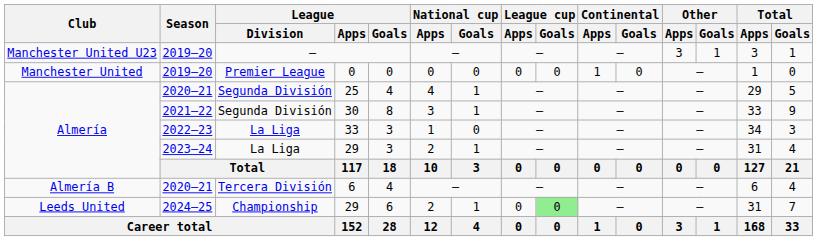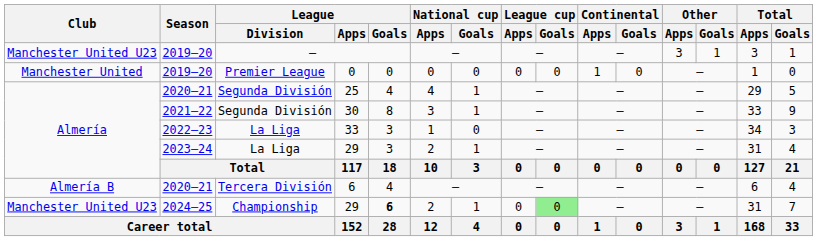2024–25 / 29 | Club: Leeds United -> Manchester United U23
2024–25 / 29 | League / Goals: normal -> bold
